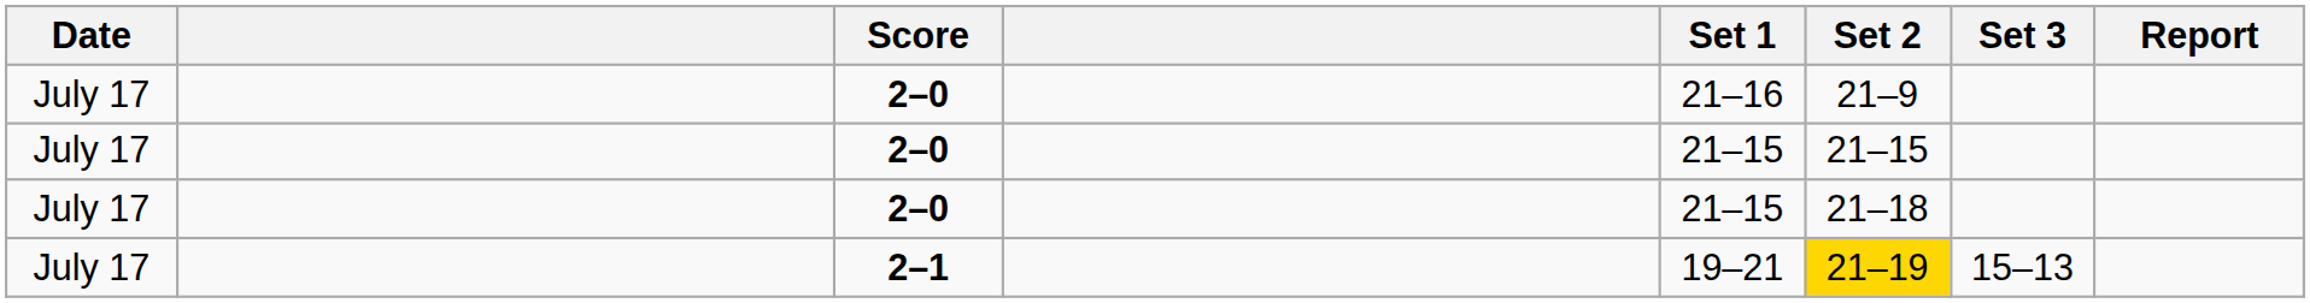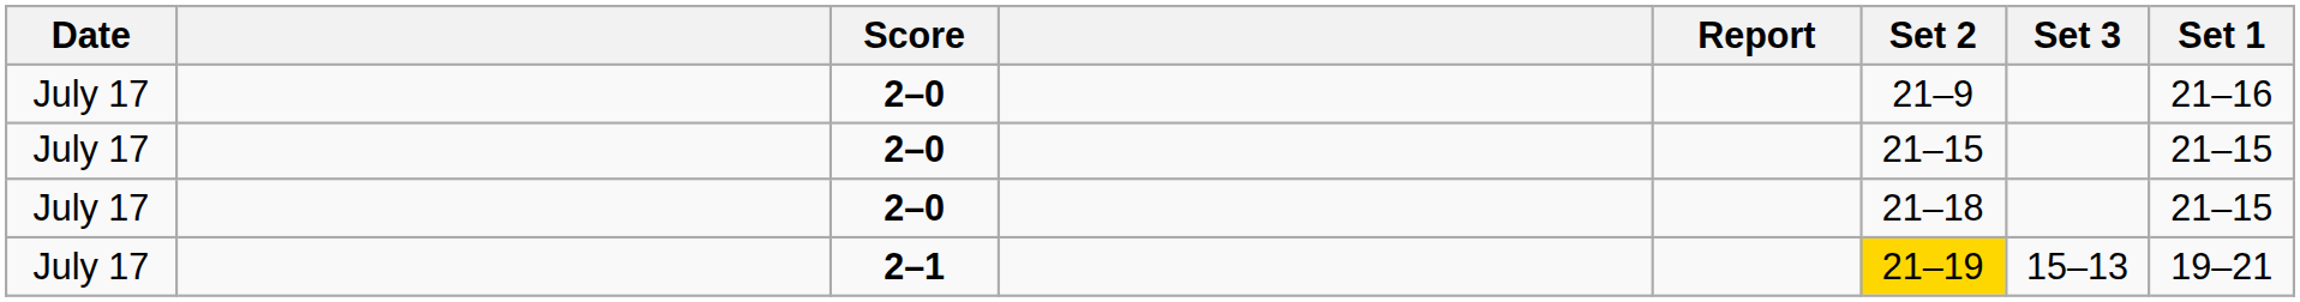columns swapped: Set 1 <-> Report
